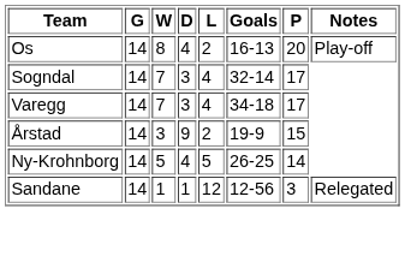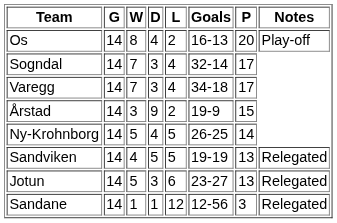+ row: Sandviken | 14 | 4 | 5 | 5 | 19-19 | 13 | Relegated
+ row: Jotun | 14 | 5 | 3 | 6 | 23-27 | 13 | Relegated
